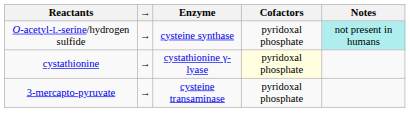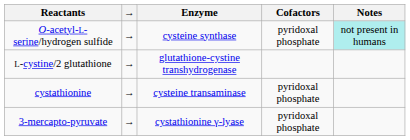+ row: L-cystine/2 glutathione | → | glutathione-cystine transhydrogenase
cystathionine | Enzyme: cystathionine γ-lyase -> cysteine transaminase
cystathionine | Cofactors: lightyellow background -> no background
3-mercapto-pyruvate | Enzyme: cysteine transaminase -> cystathionine γ-lyase
